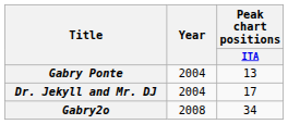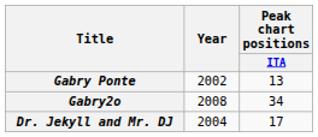Gabry Ponte | Year: 2004 -> 2002
rows swapped: Dr. Jekyll and Mr. DJ <-> Gabry2o
